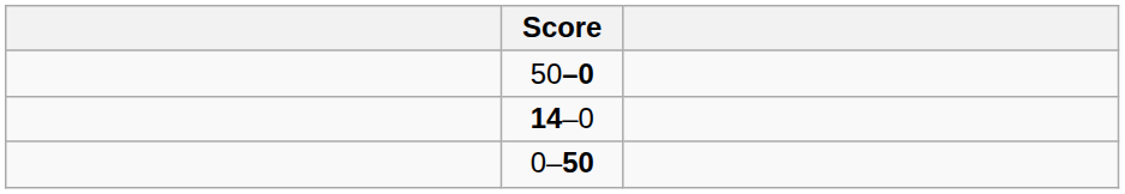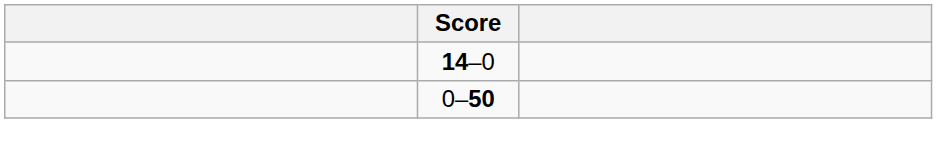- row: 50–0
